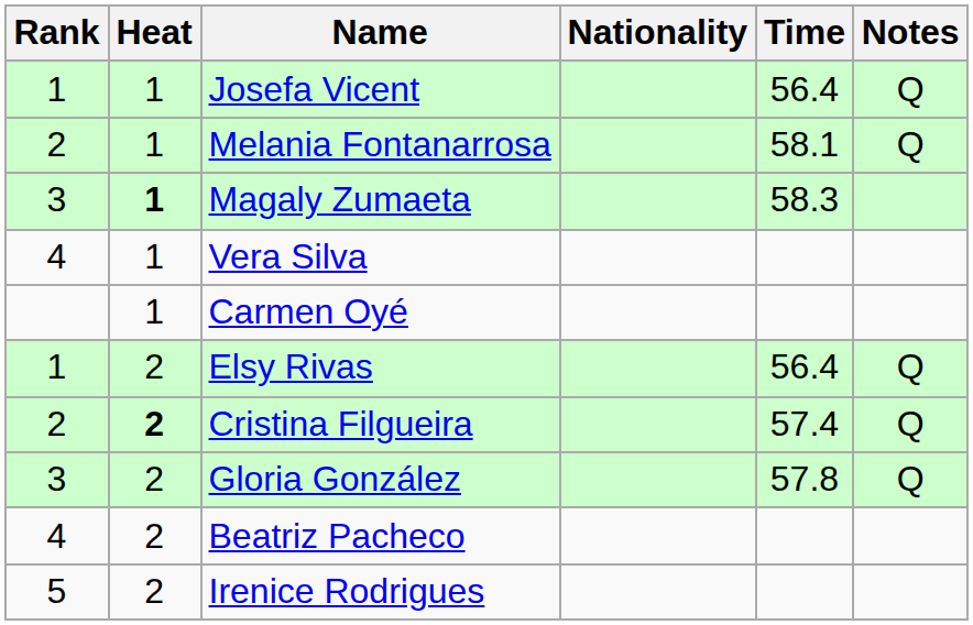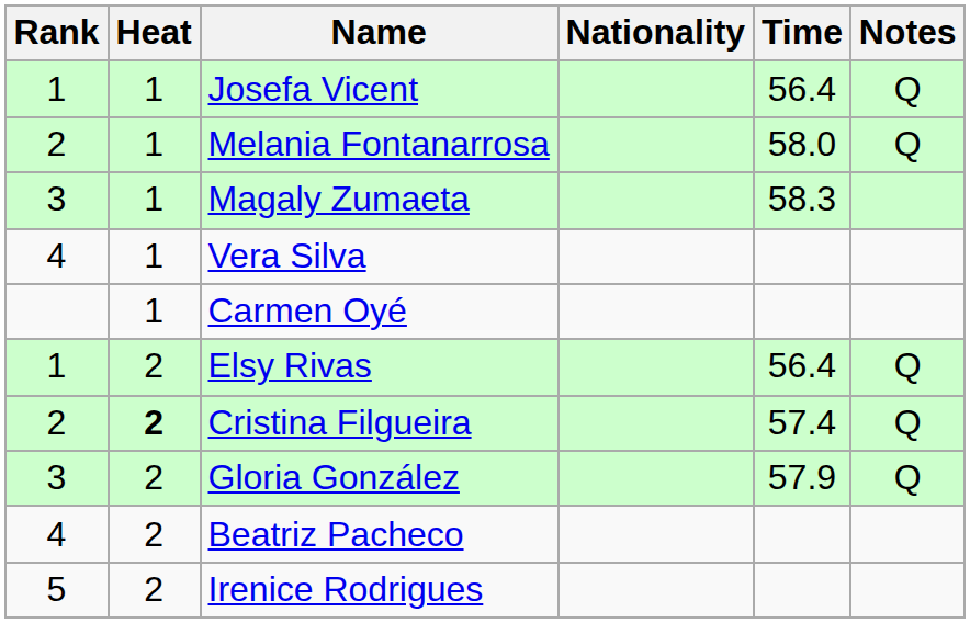Melania Fontanarrosa | Time: 58.1 -> 58.0
Magaly Zumaeta | Heat: bold -> normal
Gloria González | Time: 57.8 -> 57.9
